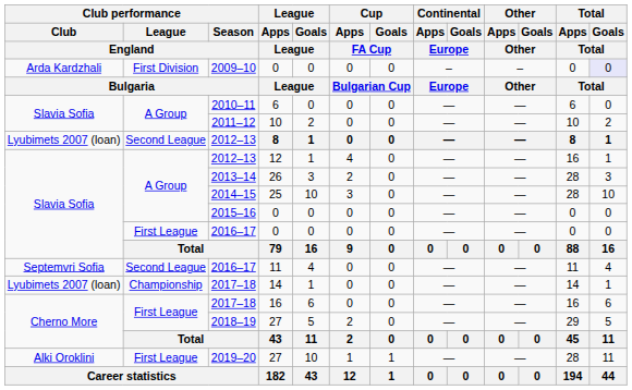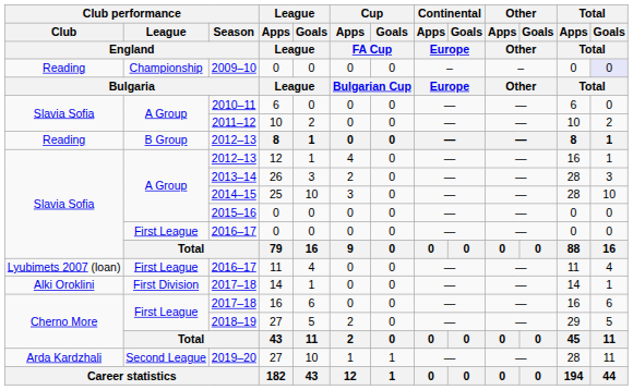2009–10 | Club performance / Club / England: Arda Kardzhali -> Reading
2009–10 | Club performance / League / England: First Division -> Championship
2012–13 / 8 | Club performance / Club / England: Lyubimets 2007 (loan) -> Reading
2012–13 / 8 | Club performance / League / England: Second League -> B Group
2016–17 / 11 | Club performance / Club / England: Septemvri Sofia -> Lyubimets 2007 (loan)
2016–17 / 11 | Club performance / League / England: Second League -> First League
2017–18 / 14 | Club performance / Club / England: Lyubimets 2007 (loan) -> Alki Oroklini
2017–18 / 14 | Club performance / League / England: Championship -> First Division
2019–20 | Club performance / Club / England: Alki Oroklini -> Arda Kardzhali
2019–20 | Club performance / League / England: First League -> Second League
